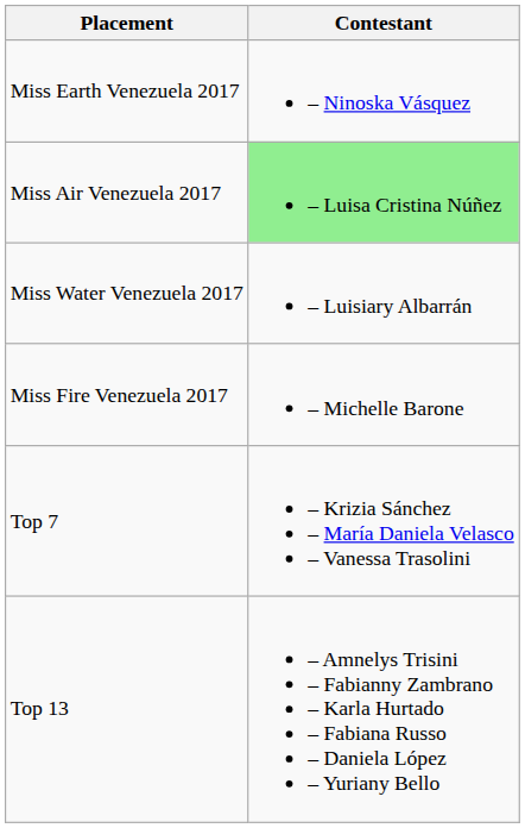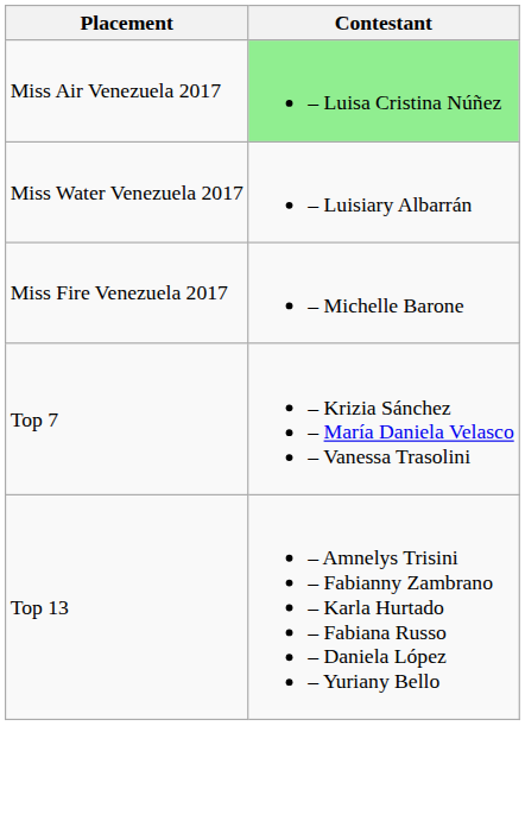- row: Miss Earth Venezuela 2017 | – Ninoska Vásquez
